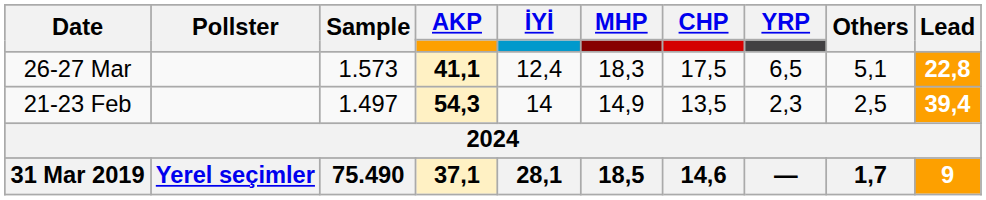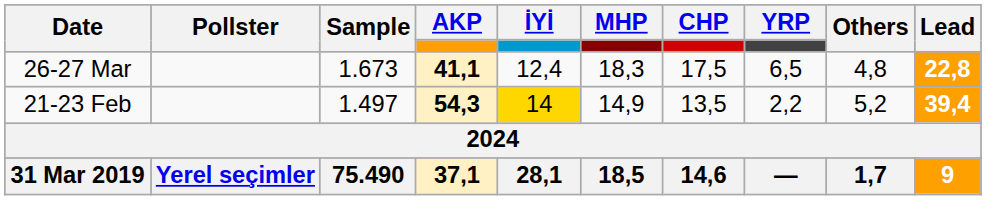26-27 Mar | Sample: 1.573 -> 1.673
26-27 Mar | Others: 5,1 -> 4,8
21-23 Feb | İYİ: no background -> gold background
21-23 Feb | YRP: 2,3 -> 2,2
21-23 Feb | Others: 2,5 -> 5,2
